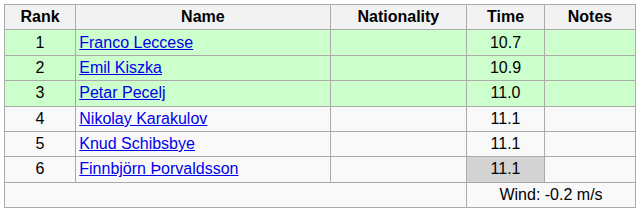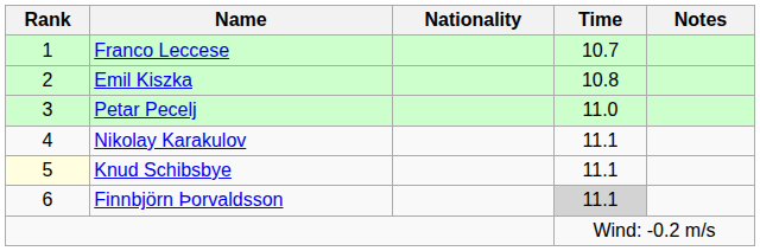Emil Kiszka | Time: 10.9 -> 10.8
Knud Schibsbye | Rank: no background -> lightyellow background
